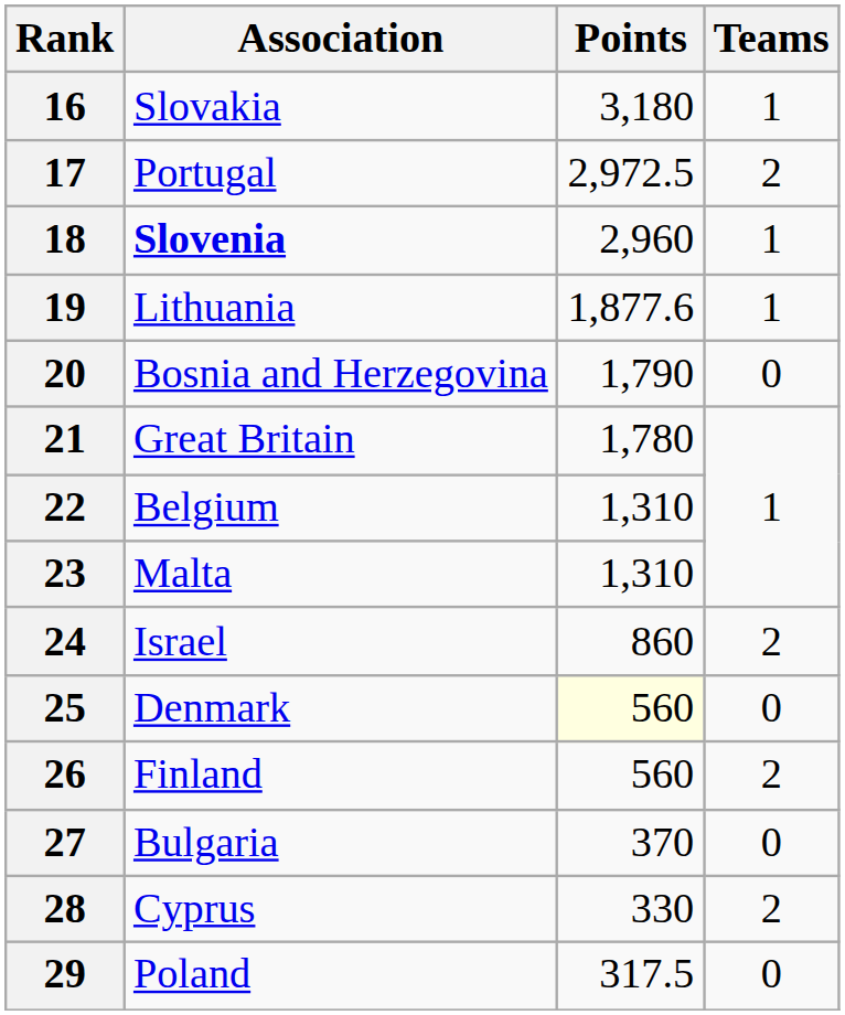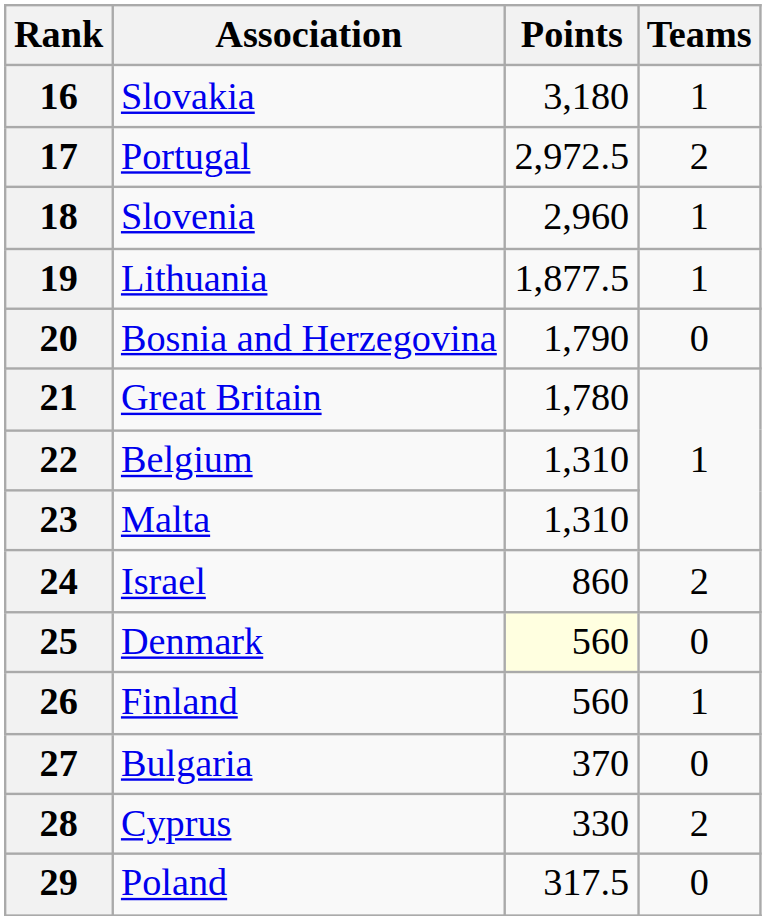18 | Association: bold -> normal
19 | Points: 1,877.6 -> 1,877.5
26 | Teams: 2 -> 1
